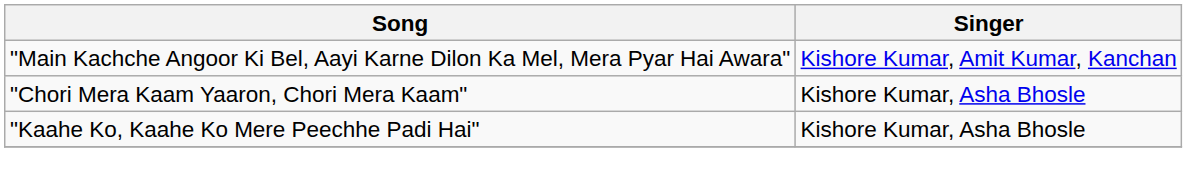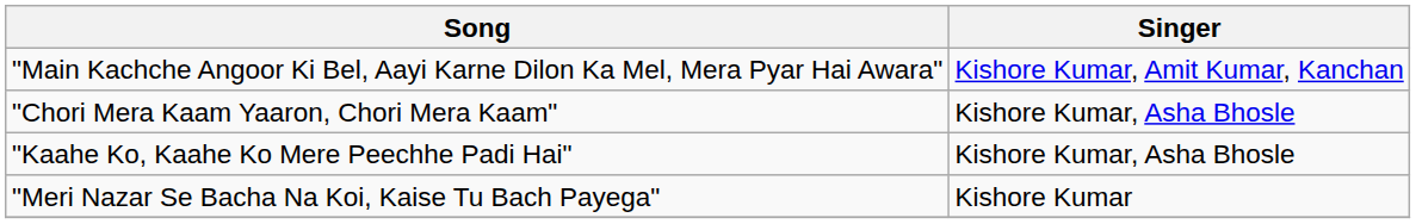+ row: "Meri Nazar Se Bacha Na Koi, Kaise Tu Bach Payega" | Kishore Kumar
